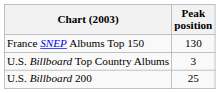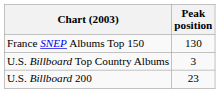U.S. Billboard 200 | Peak position: 25 -> 23
